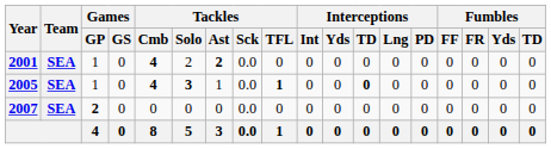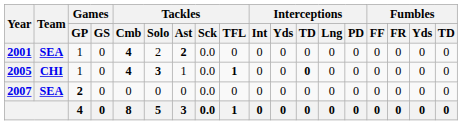2005 | Team: SEA -> CHI
